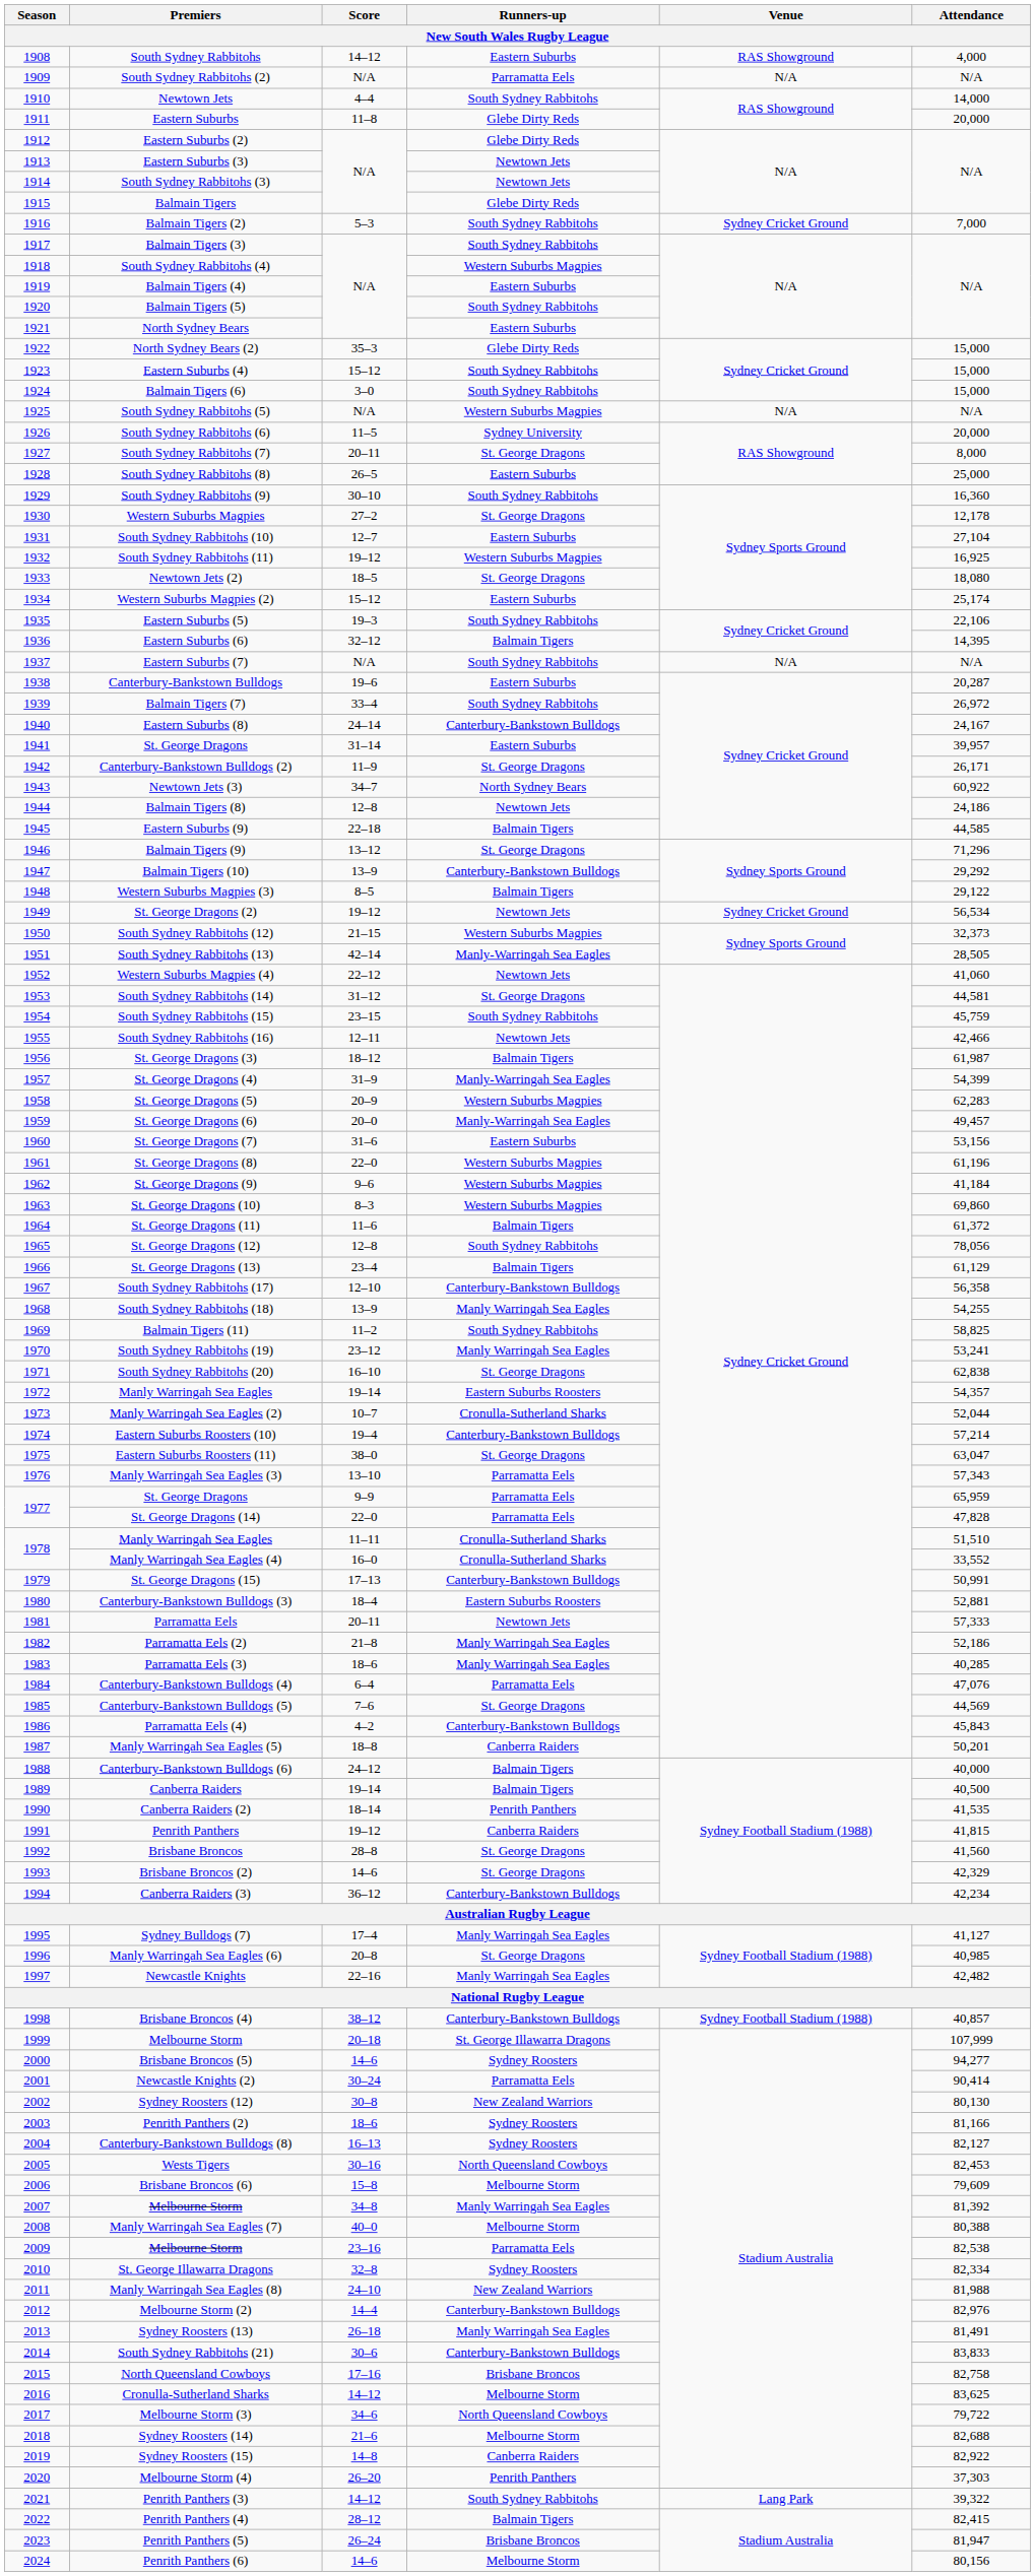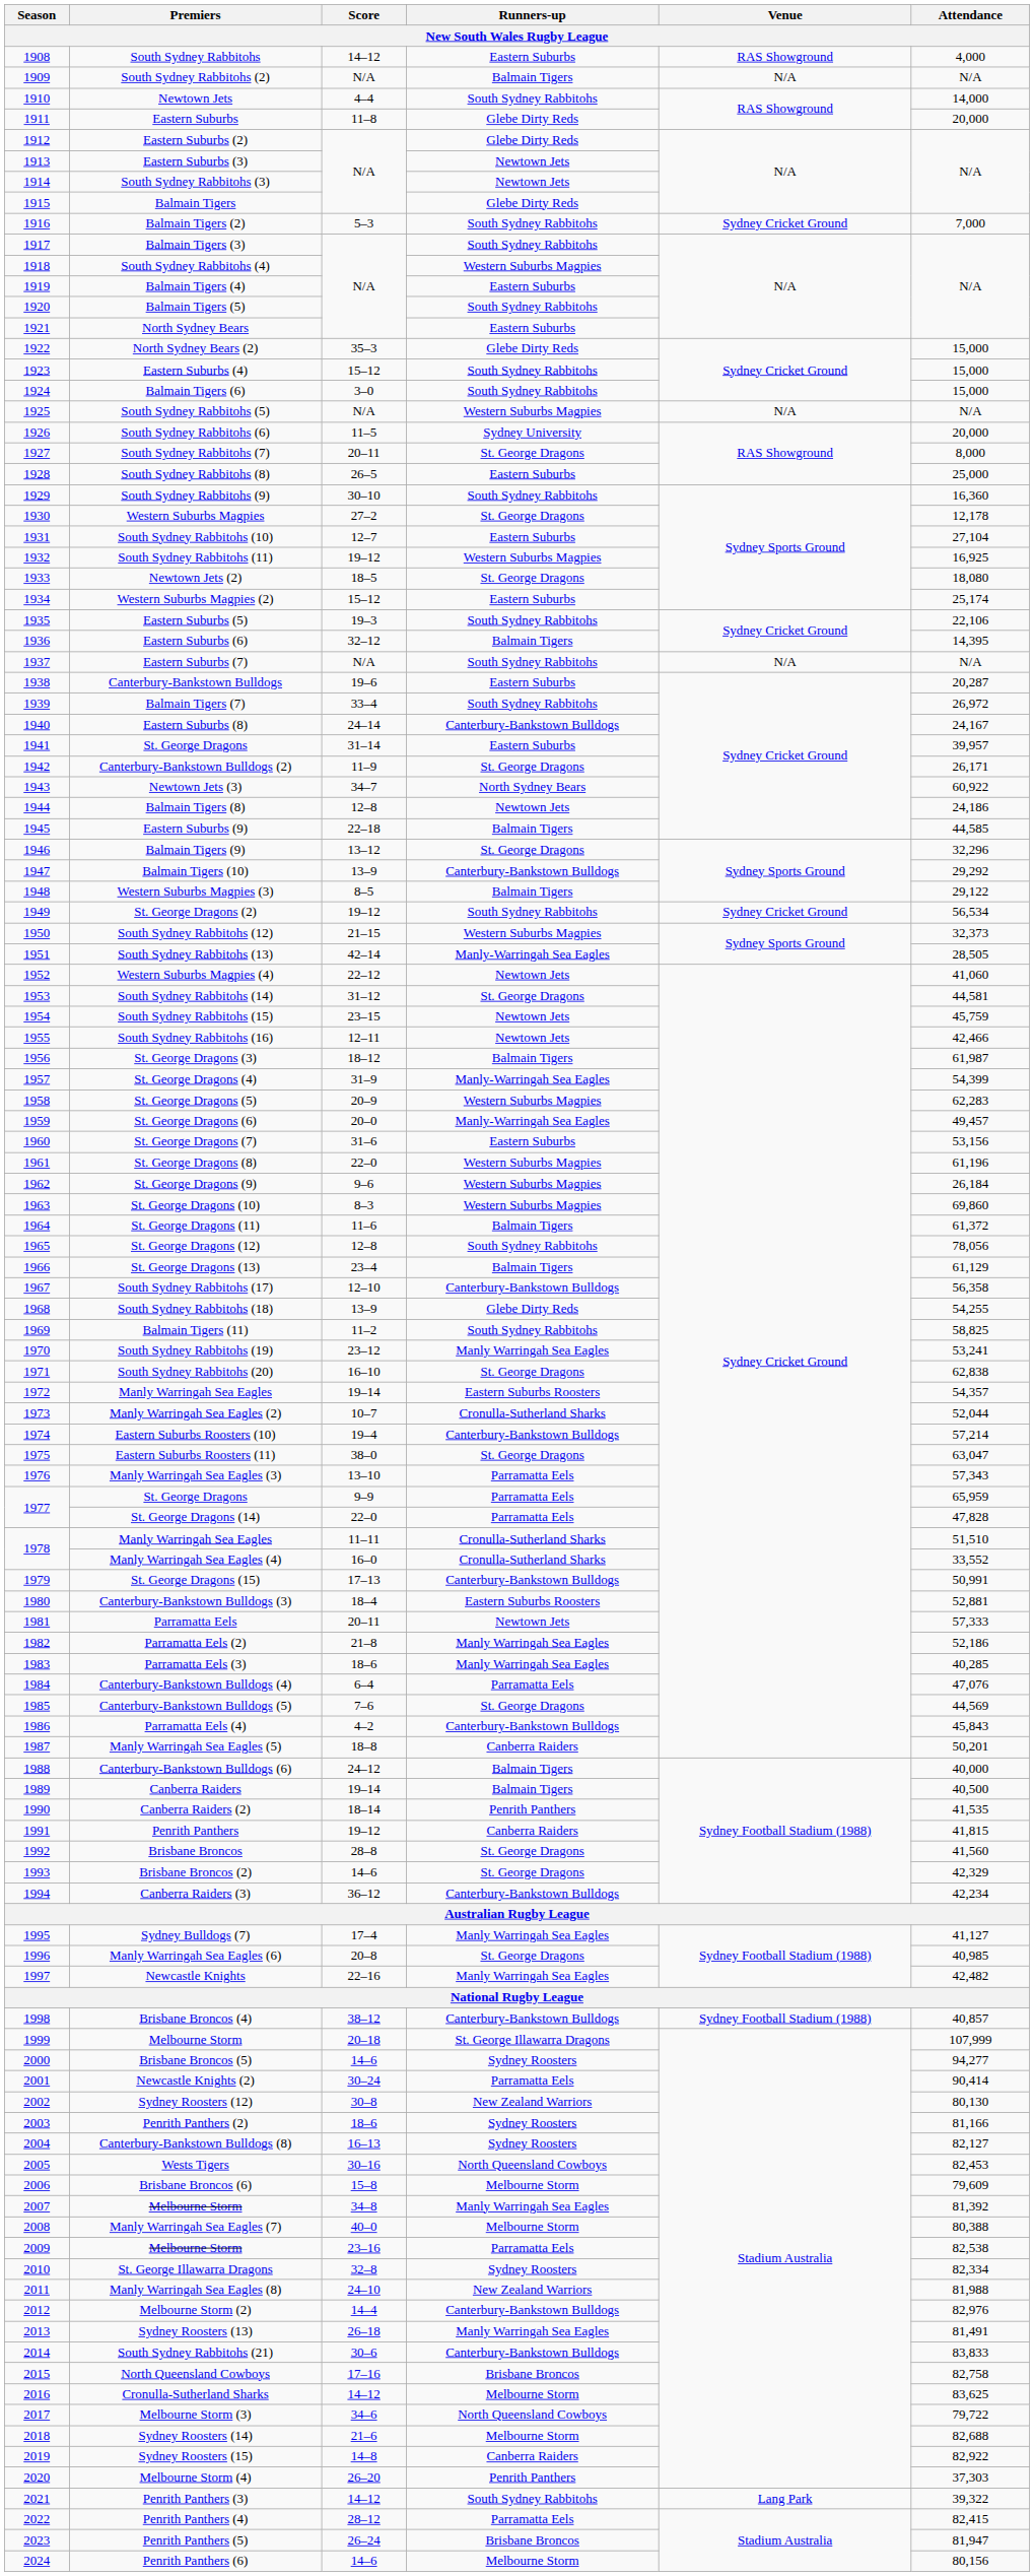South Sydney Rabbitohs (2) | Runners-up: Parramatta Eels -> Balmain Tigers
Balmain Tigers (9) | Attendance: 71,296 -> 32,296
St. George Dragons (2) | Runners-up: Newtown Jets -> South Sydney Rabbitohs
South Sydney Rabbitohs (15) | Runners-up: South Sydney Rabbitohs -> Newtown Jets
St. George Dragons (9) | Attendance: 41,184 -> 26,184
South Sydney Rabbitohs (18) | Runners-up: Manly Warringah Sea Eagles -> Glebe Dirty Reds
Penrith Panthers (4) | Runners-up: Balmain Tigers -> Parramatta Eels
